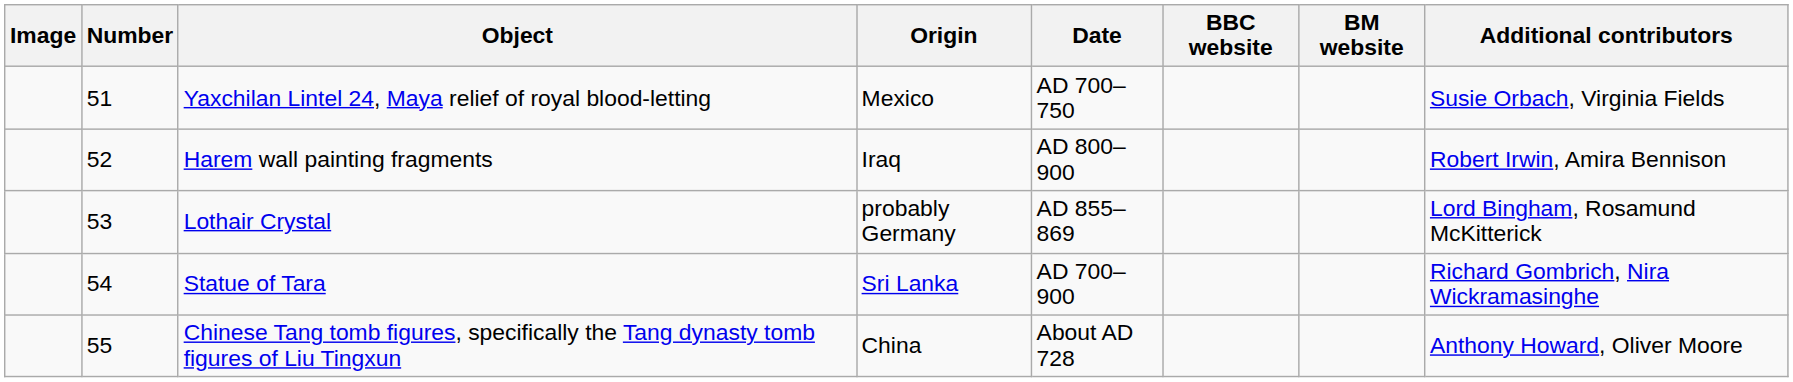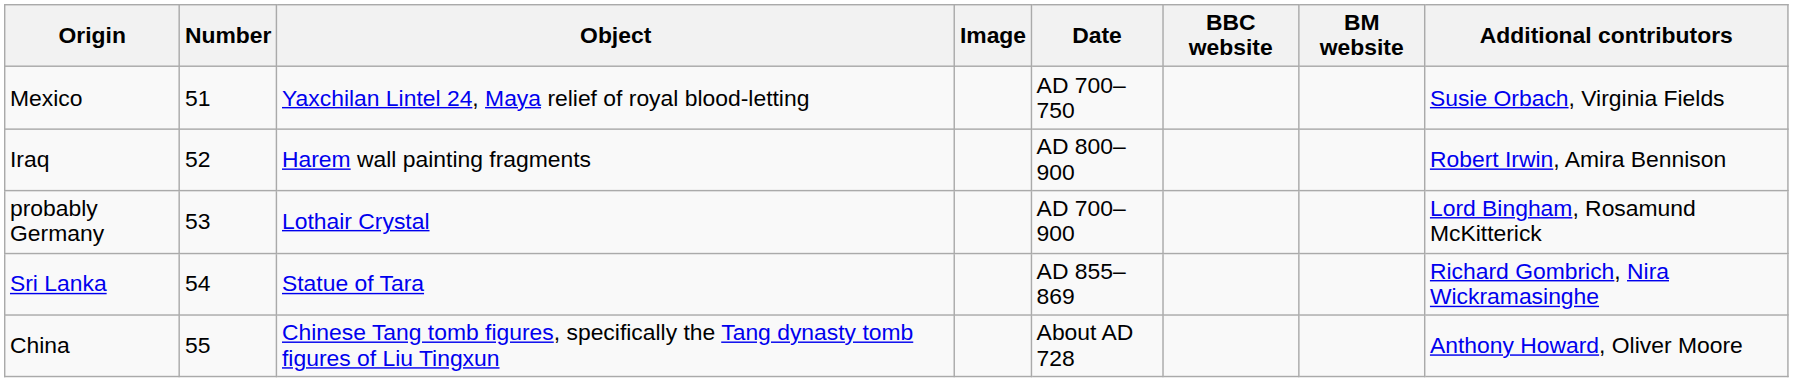columns swapped: Image <-> Origin
Lothair Crystal | Date: AD 855–869 -> AD 700–900
Statue of Tara | Date: AD 700–900 -> AD 855–869
